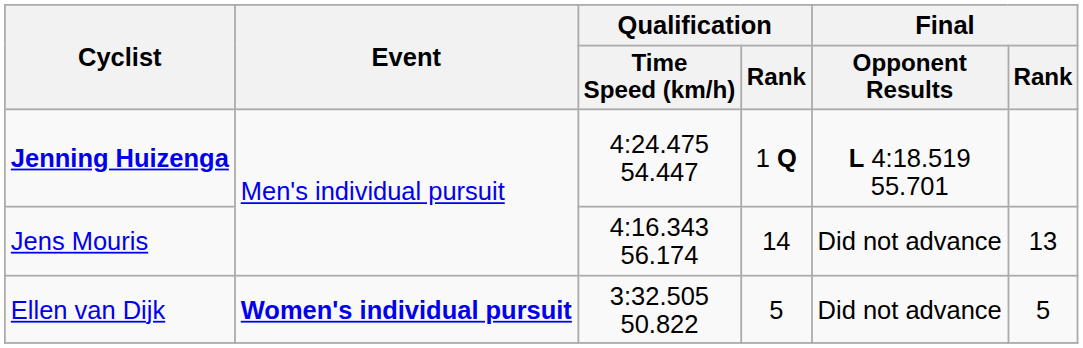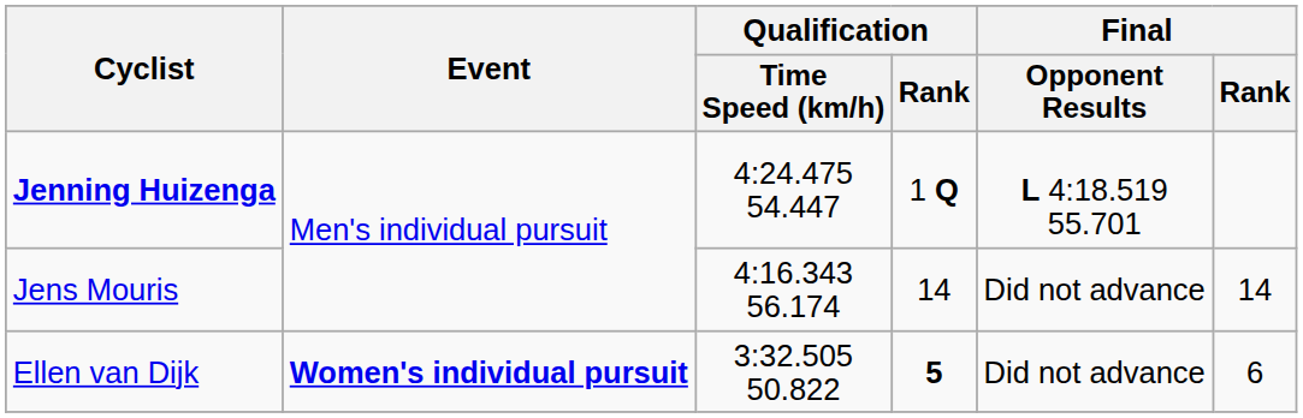Jens Mouris | Final / Rank: 13 -> 14
Ellen van Dijk | Qualification / Rank: normal -> bold
Ellen van Dijk | Final / Rank: 5 -> 6
